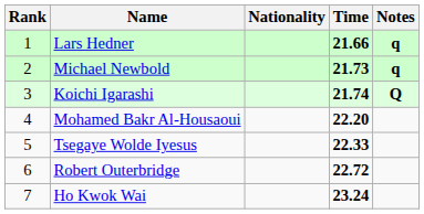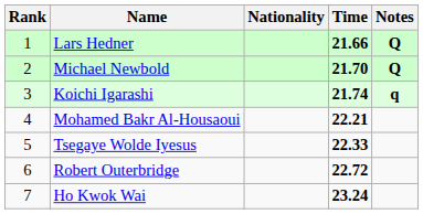Lars Hedner | Notes: q -> Q
Michael Newbold | Time: 21.73 -> 21.70
Michael Newbold | Notes: q -> Q
Koichi Igarashi | Notes: Q -> q
Mohamed Bakr Al-Housaoui | Time: 22.20 -> 22.21
